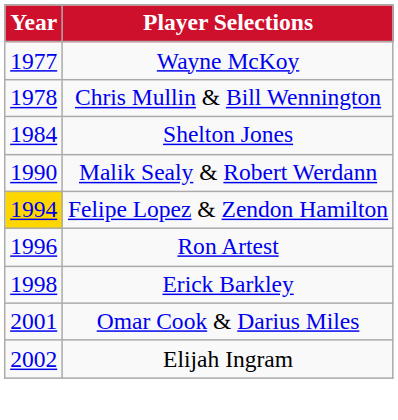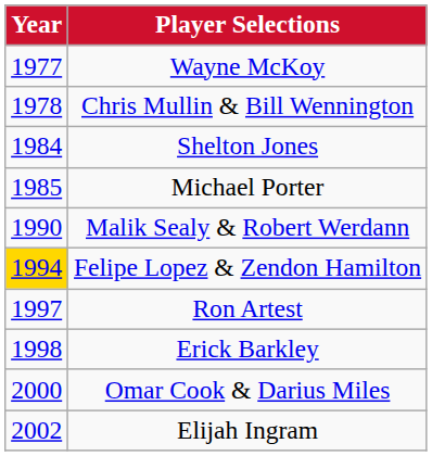+ row: 1985 | Michael Porter
Ron Artest | Year: 1996 -> 1997
Omar Cook & Darius Miles | Year: 2001 -> 2000
